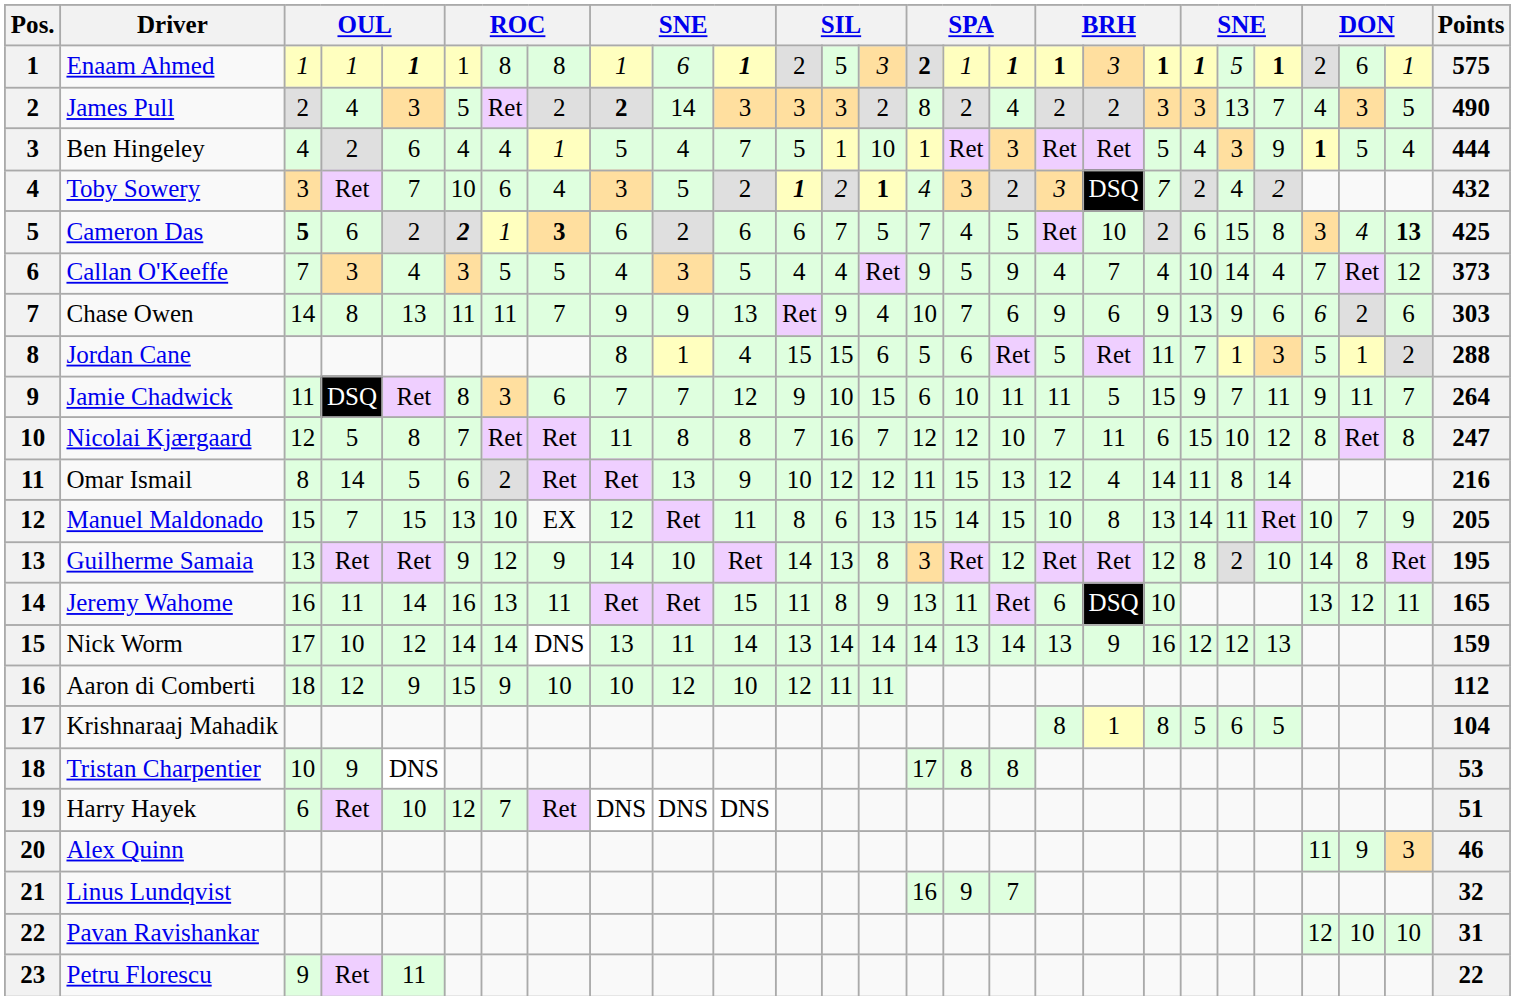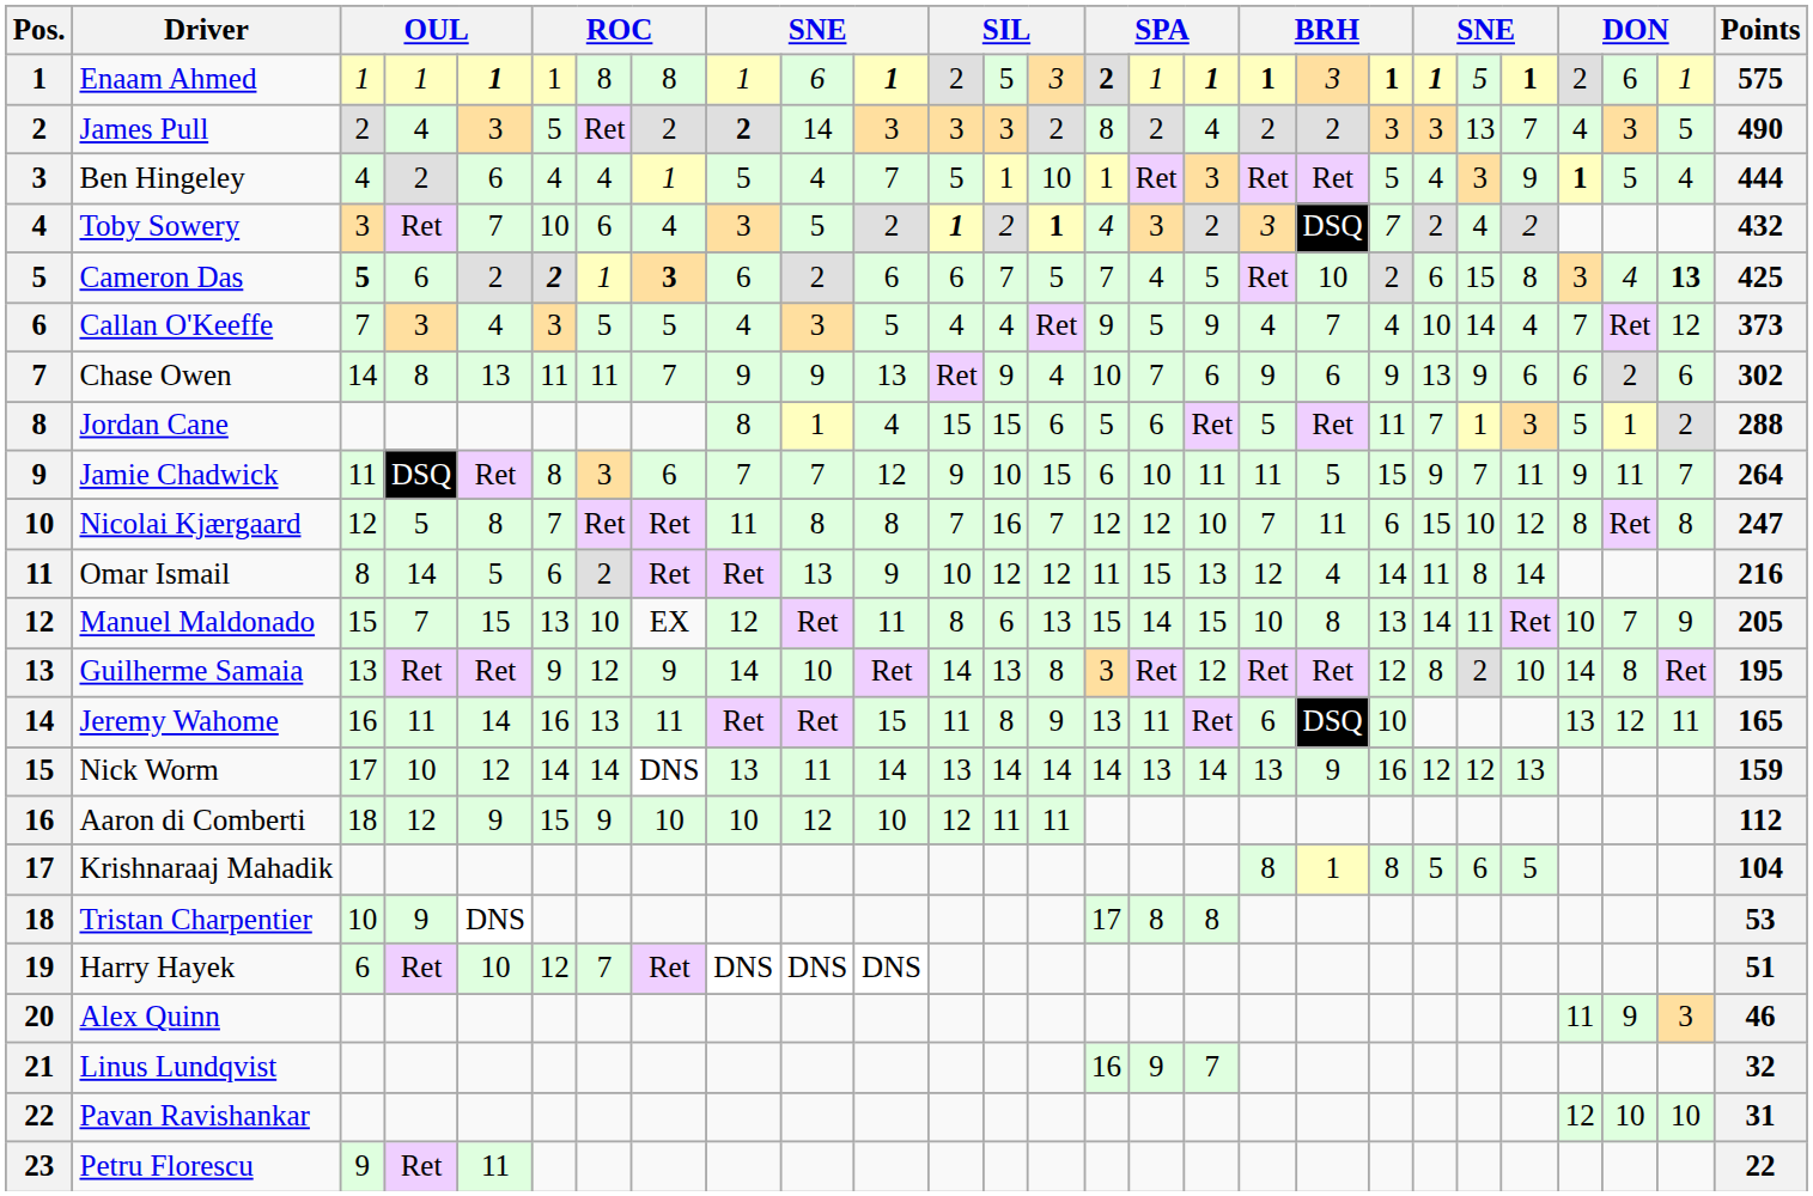Chase Owen | Points: 303 -> 302
